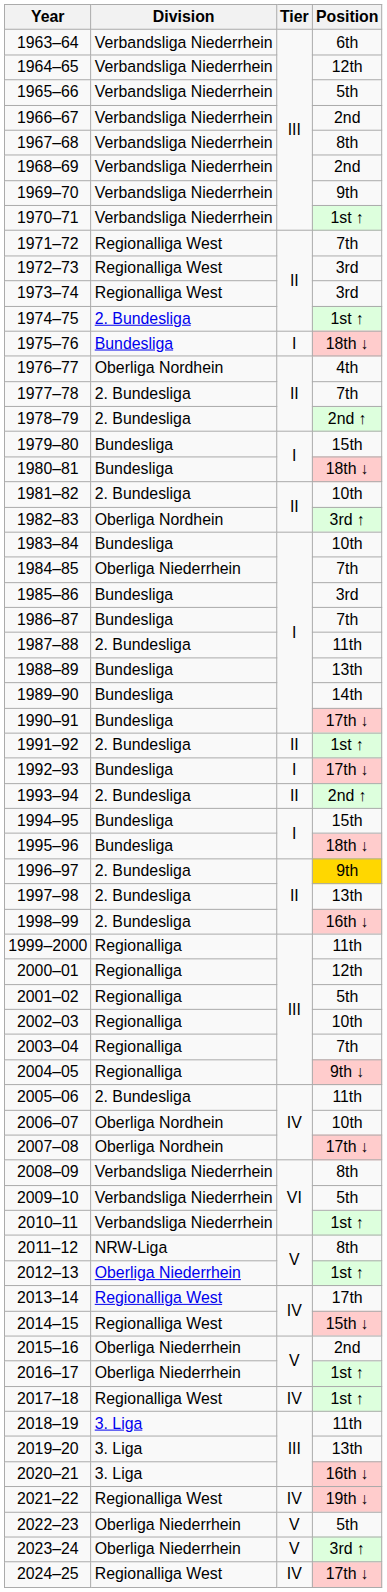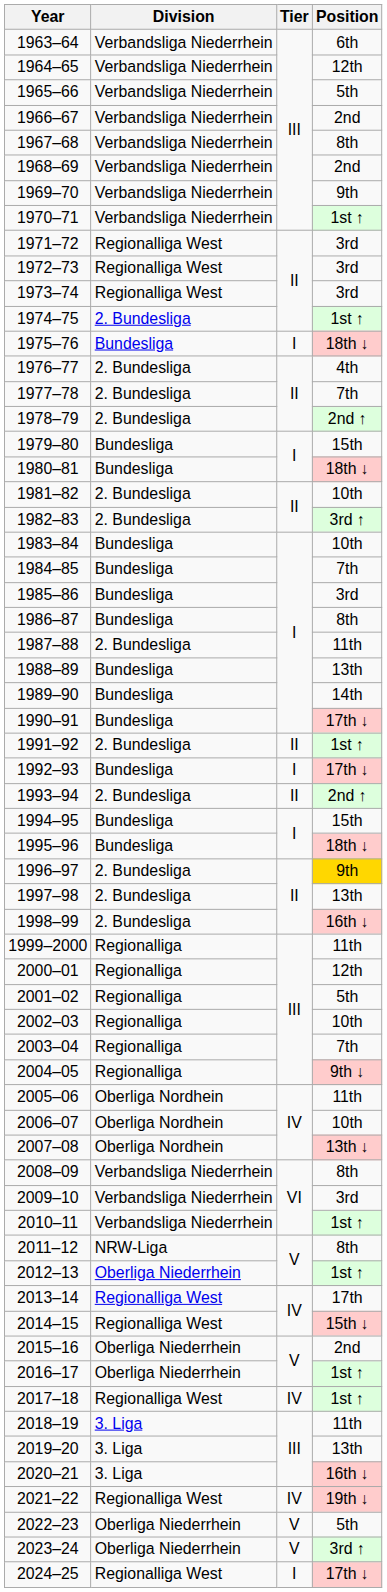1971–72 | Position: 7th -> 3rd
1976–77 | Division: Oberliga Nordhein -> 2. Bundesliga
1982–83 | Division: Oberliga Nordhein -> 2. Bundesliga
1984–85 | Division: Oberliga Niederrhein -> Bundesliga
1986–87 | Position: 7th -> 8th
2005–06 | Division: 2. Bundesliga -> Oberliga Nordhein
2007–08 | Position: 17th ↓ -> 13th ↓
2009–10 | Position: 5th -> 3rd
2024–25 | Tier: IV -> I
